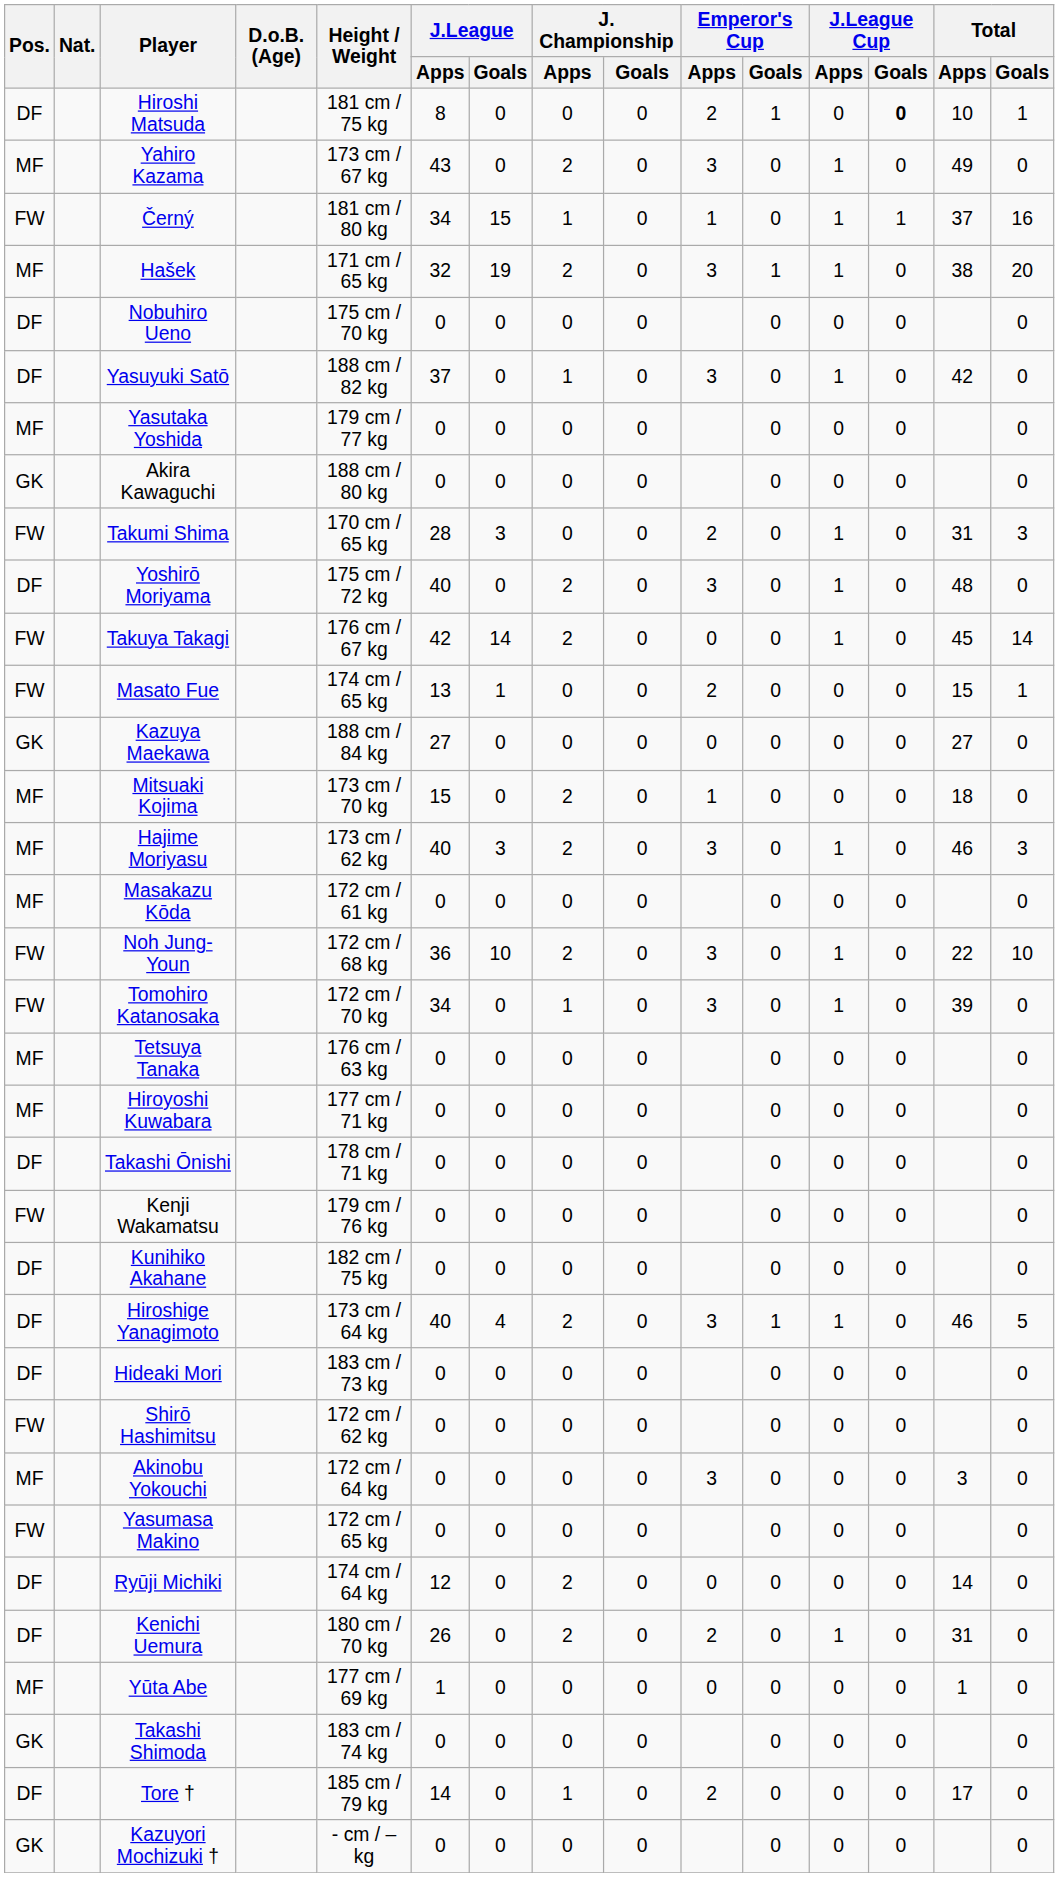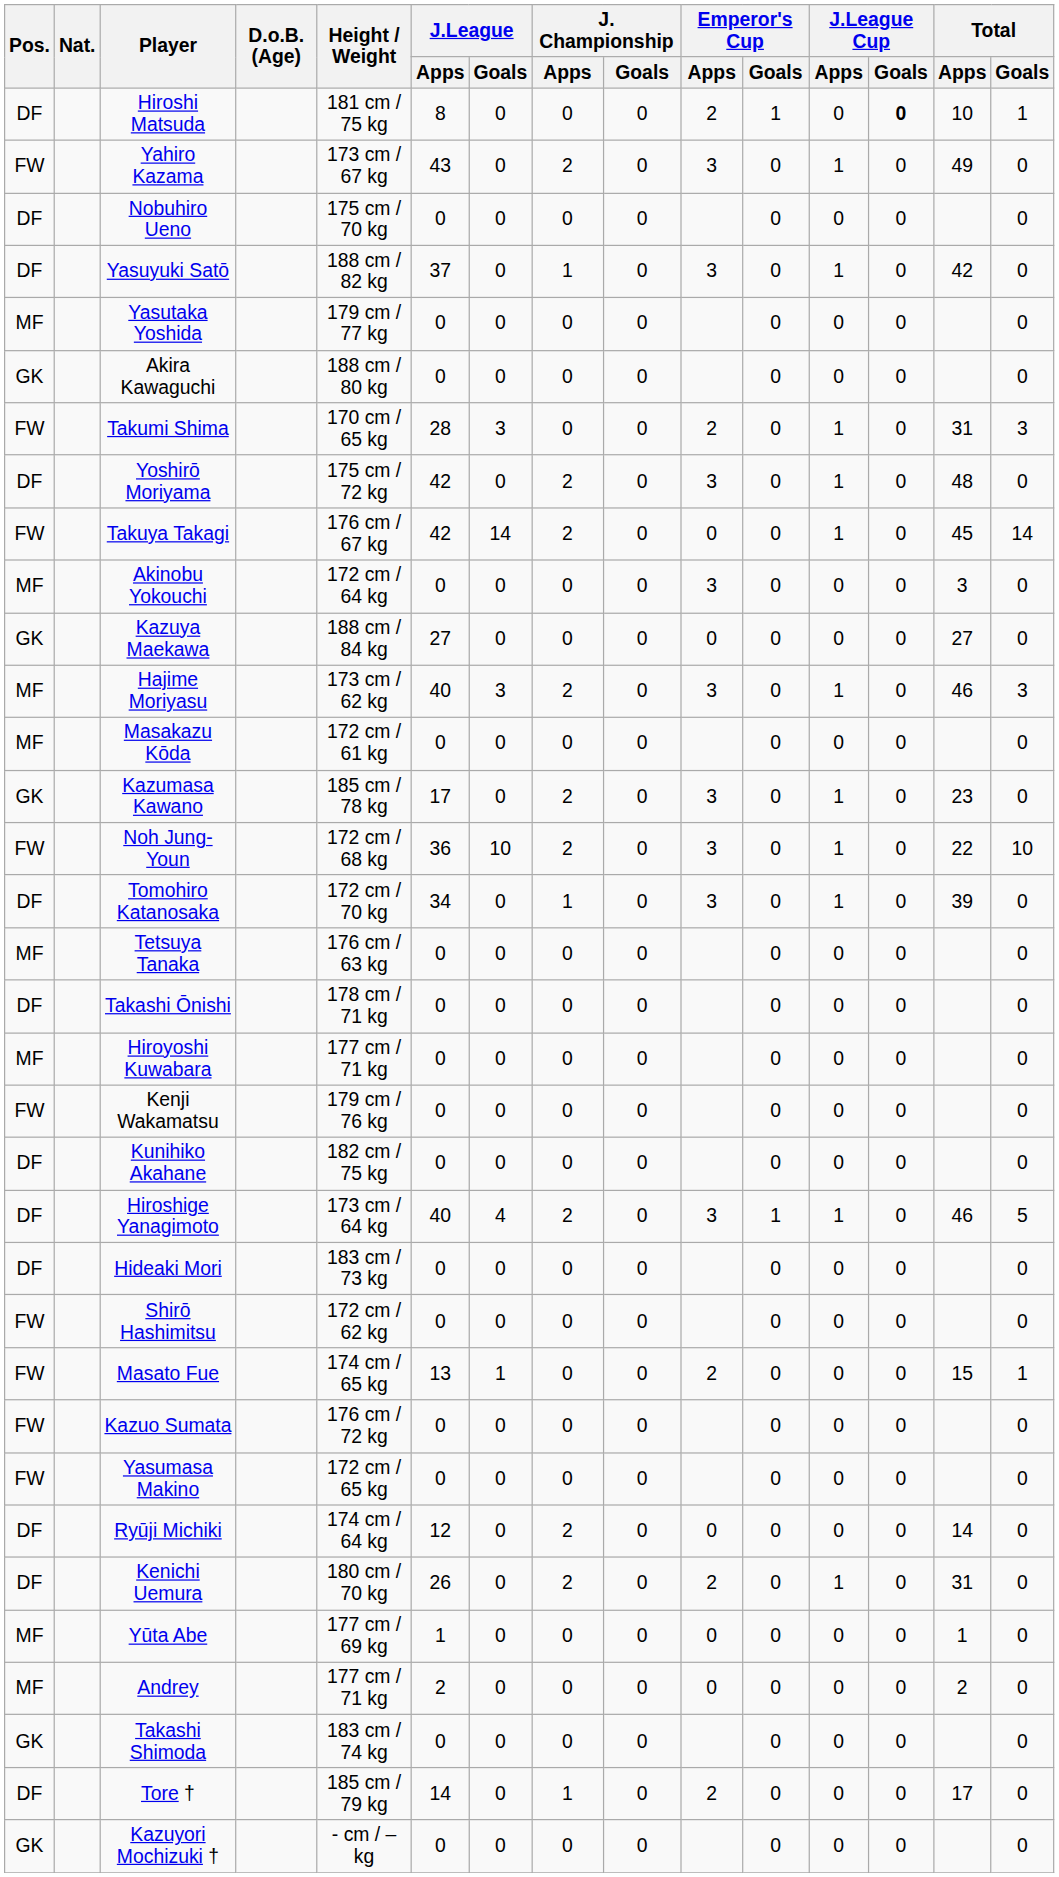Yahiro Kazama | Pos.: MF -> FW
- row: FW | Černý | 181 cm / 80 kg | 34 | 15 | 1 | 0 | 1 | 0 | 1 | 1 | 37 | 16
- row: MF | Hašek | 171 cm / 65 kg | 32 | 19 | 2 | 0 | 3 | 1 | 1 | 0 | 38 | 20
Yoshirō Moriyama | J.League / Apps: 40 -> 42
rows swapped: Akinobu Yokouchi <-> Masato Fue
- row: MF | Mitsuaki Kojima | 173 cm / 70 kg | 15 | 0 | 2 | 0 | 1 | 0 | 0 | 0 | 18 | 0
+ row: GK | Kazumasa Kawano | 185 cm / 78 kg | 17 | 0 | 2 | 0 | 3 | 0 | 1 | 0 | 23 | 0
Tomohiro Katanosaka | Pos.: FW -> DF
rows swapped: Hiroyoshi Kuwabara <-> Takashi Ōnishi
+ row: FW | Kazuo Sumata | 176 cm / 72 kg | 0 | 0 | 0 | 0 | 0 | 0 | 0 | 0
+ row: MF | Andrey | 177 cm / 71 kg | 2 | 0 | 0 | 0 | 0 | 0 | 0 | 0 | 2 | 0
